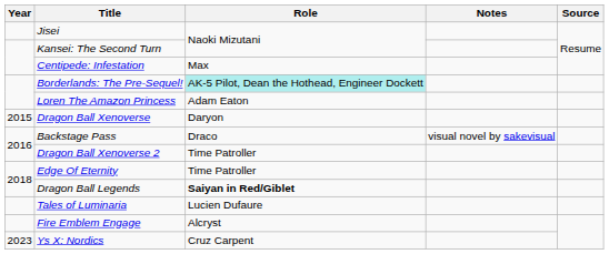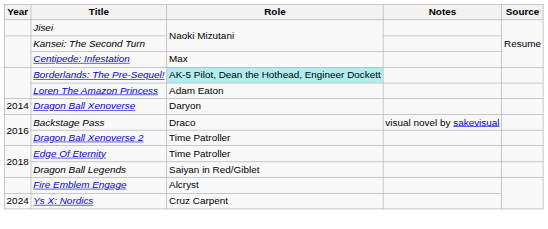Dragon Ball Xenoverse | Year: 2015 -> 2014
Dragon Ball Legends | Role: bold -> normal
- row: Tales of Luminaria | Lucien Dufaure
Ys X: Nordics | Year: 2023 -> 2024
